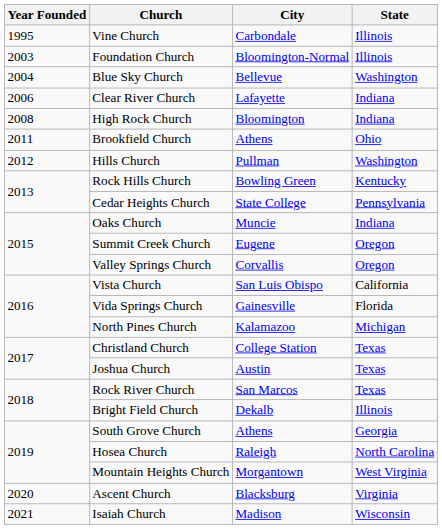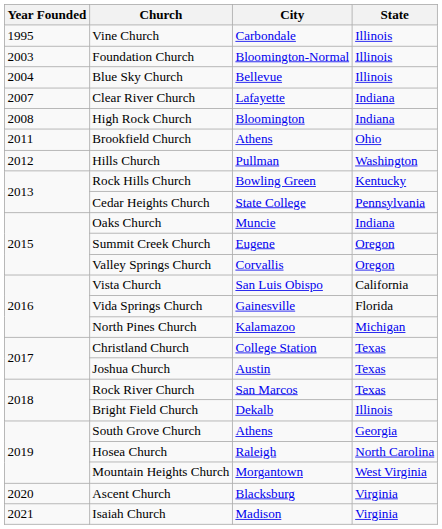Blue Sky Church | State: Washington -> Illinois
Clear River Church | Year Founded: 2006 -> 2007
Isaiah Church | State: Wisconsin -> Virginia
